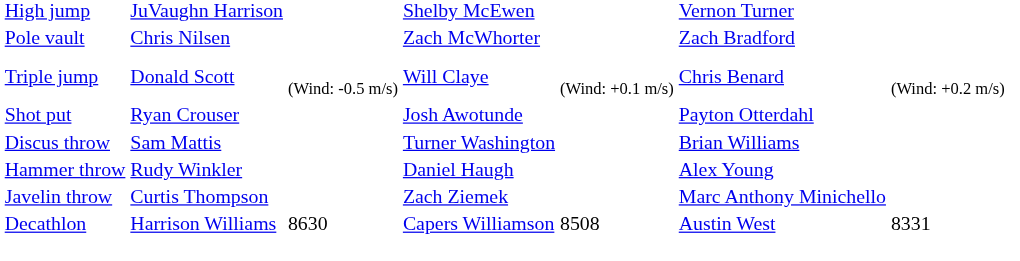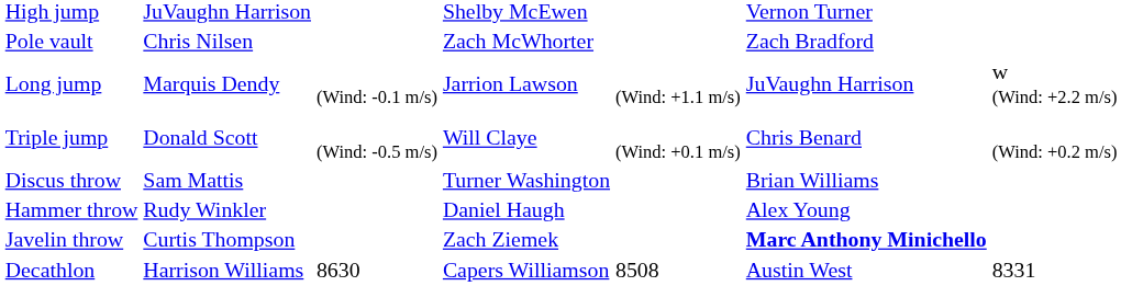+ row: Long jump | Marquis Dendy | (Wind: -0.1 m/s) | Jarrion Lawson | (Wind: +1.1 m/s) | JuVaughn Harrison | w (Wind: +2.2 m/s)
- row: Shot put | Ryan Crouser | Josh Awotunde | Payton Otterdahl
Javelin throw | column 6: normal -> bold
